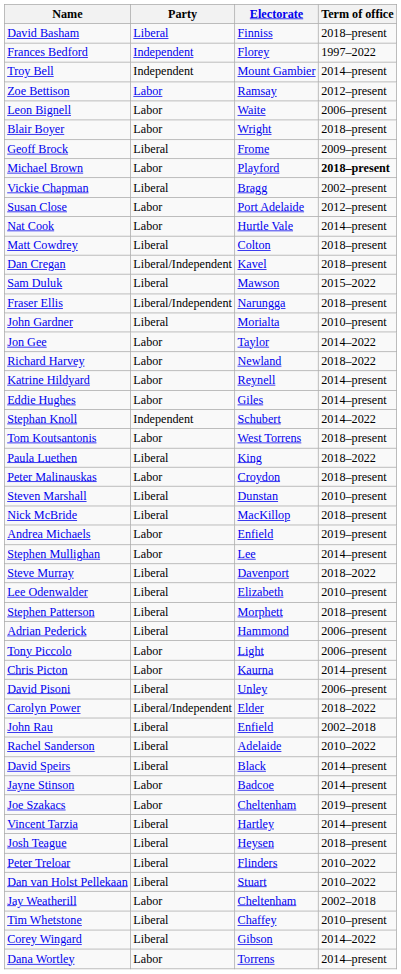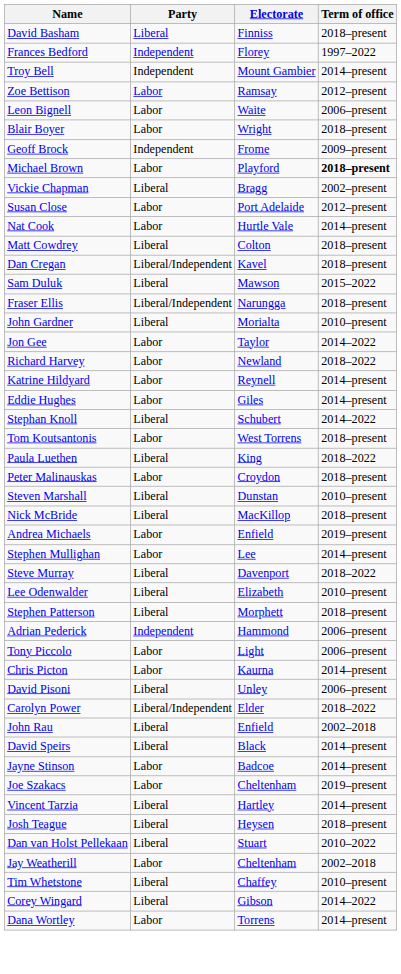Geoff Brock | Party: Liberal -> Independent
Stephan Knoll | Party: Independent -> Liberal
Adrian Pederick | Party: Liberal -> Independent
- row: Rachel Sanderson | Liberal | Adelaide | 2010–2022
- row: Peter Treloar | Liberal | Flinders | 2010–2022
